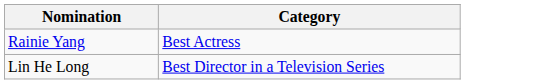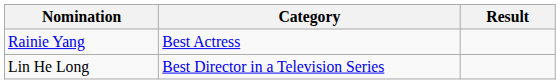+ column: Result
